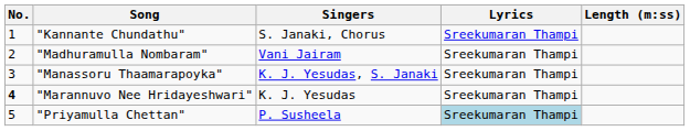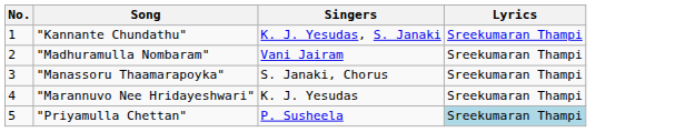- column: Length (m:ss)
"Kannante Chundathu" | Singers: S. Janaki, Chorus -> K. J. Yesudas, S. Janaki
"Manassoru Thaamarapoyka" | Singers: K. J. Yesudas, S. Janaki -> S. Janaki, Chorus
"Marannuvo Nee Hridayeshwari" | No.: bold -> normal
